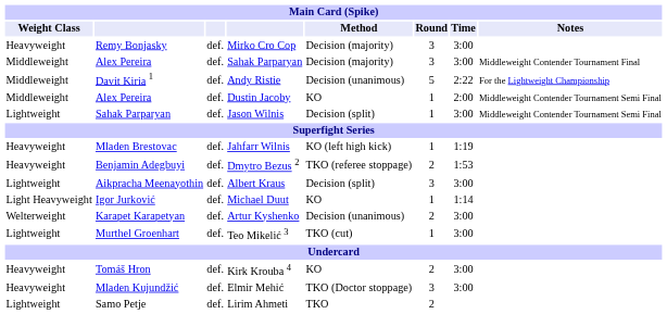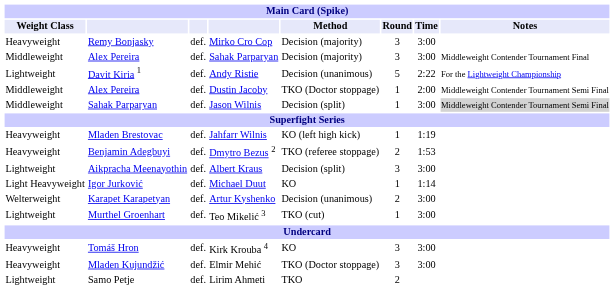Andy Ristie | Weight Class: Middleweight -> Lightweight
Dustin Jacoby | Method: KO -> TKO (Doctor stoppage)
Jason Wilnis | Weight Class: Lightweight -> Middleweight
Jason Wilnis | Notes: no background -> lightgrey background
Kirk Krouba 4 | Round: 2 -> 3
